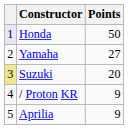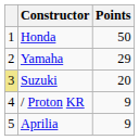Honda | column 1: lavender background -> no background
Yamaha | Points: 27 -> 29
